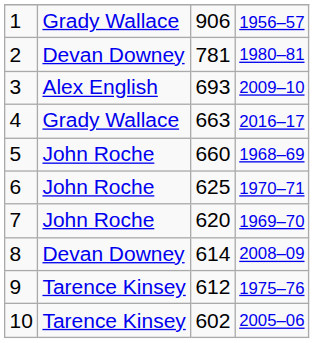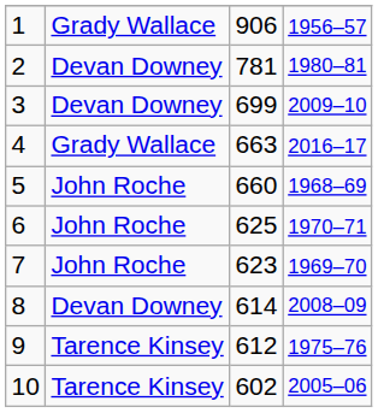3 | column 2: Alex English -> Devan Downey
3 | column 3: 693 -> 699
7 | column 3: 620 -> 623
